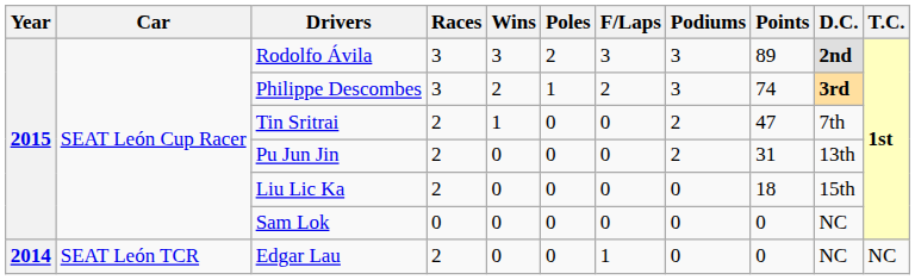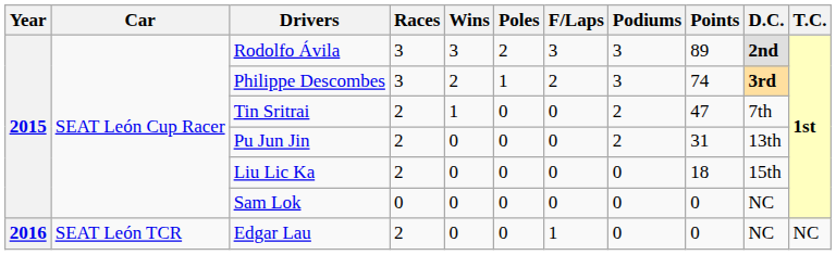Edgar Lau | Year: 2014 -> 2016
